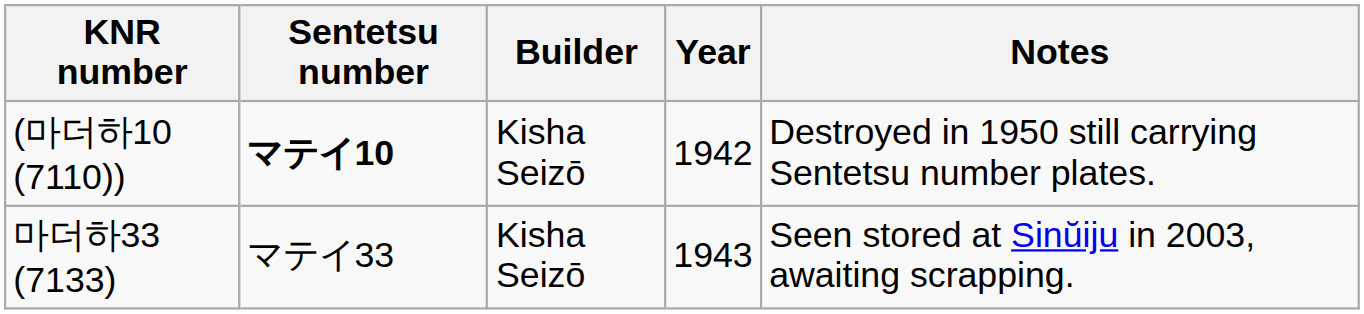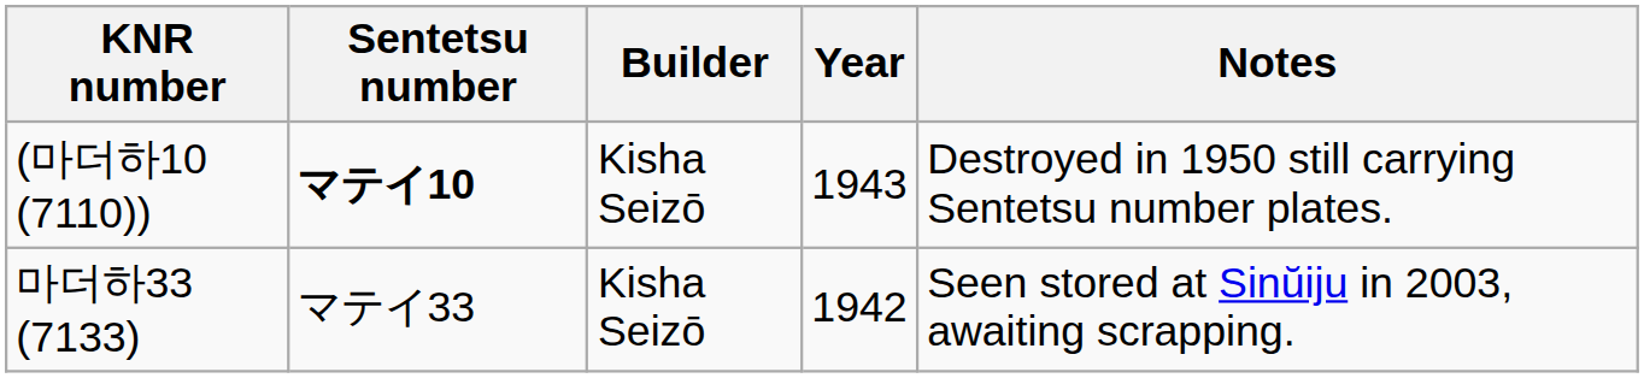(마더하10 (7110)) | Year: 1942 -> 1943
마더하33 (7133) | Year: 1943 -> 1942
